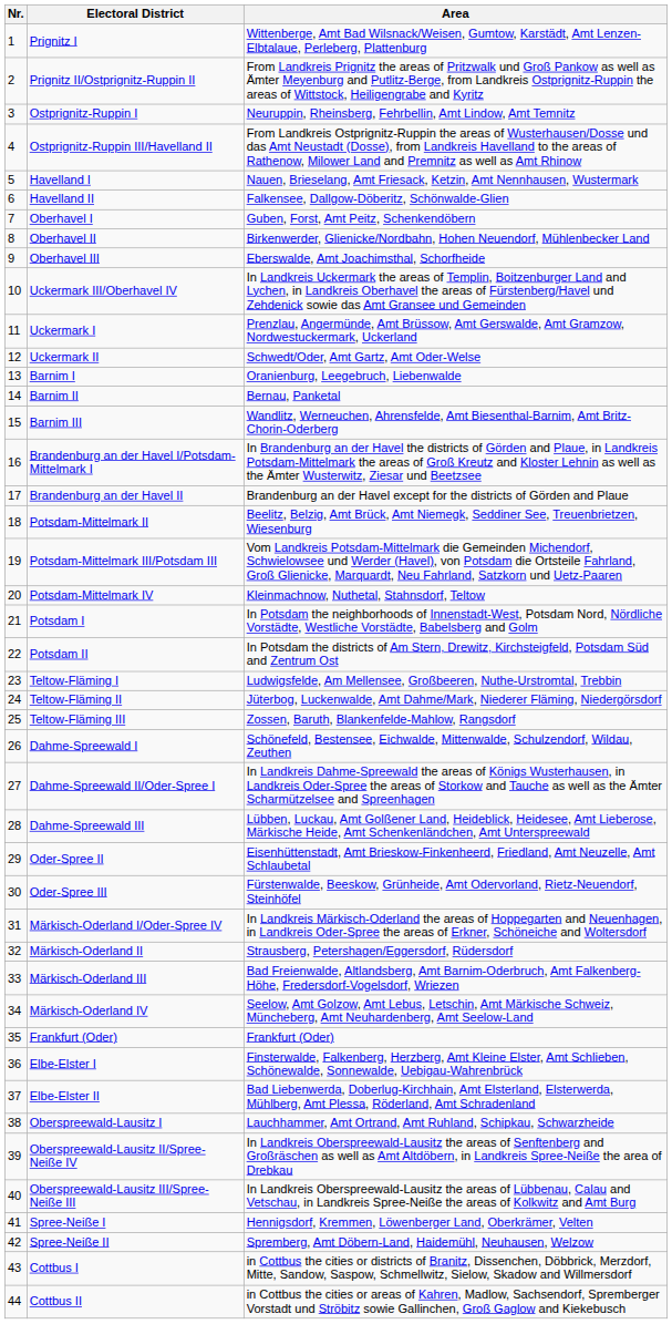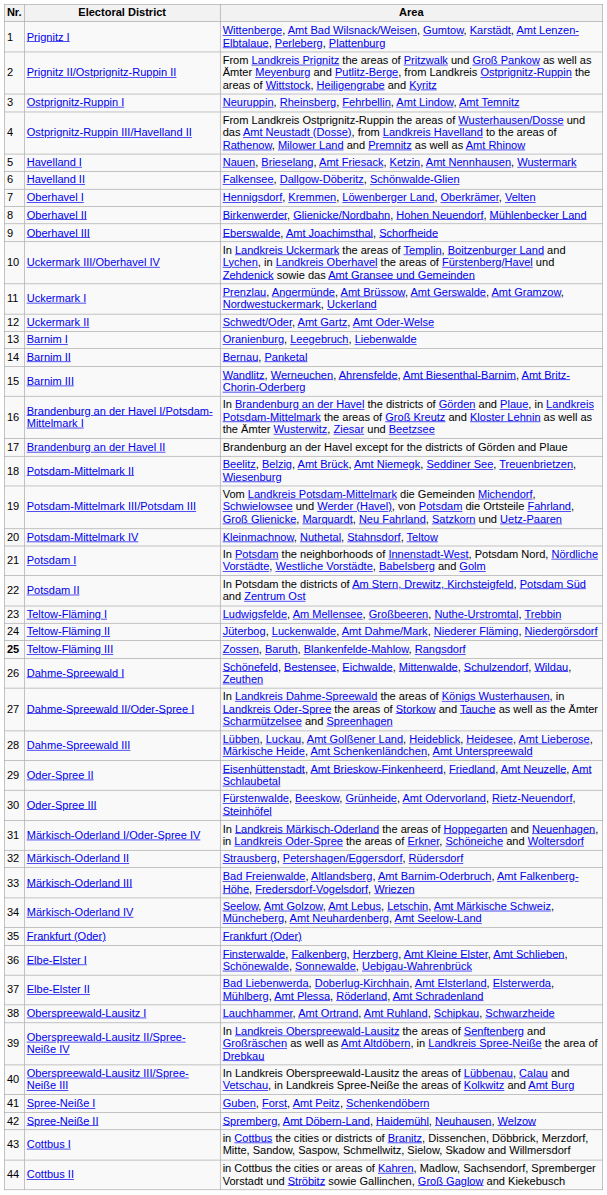Oberhavel I | Area: Guben, Forst, Amt Peitz, Schenkendöbern -> Hennigsdorf, Kremmen, Löwenberger Land, Oberkrämer, Velten
Teltow-Fläming III | Nr.: normal -> bold
Spree-Neiße I | Area: Hennigsdorf, Kremmen, Löwenberger Land, Oberkrämer, Velten -> Guben, Forst, Amt Peitz, Schenkendöbern
